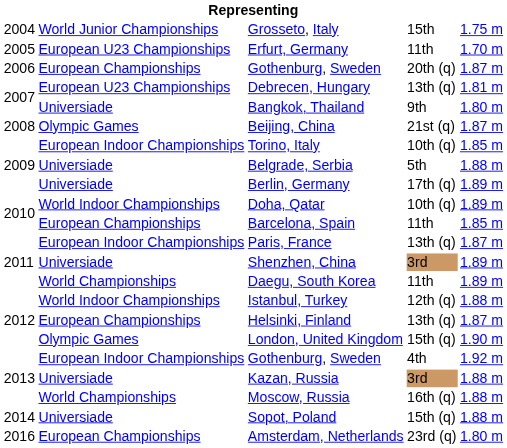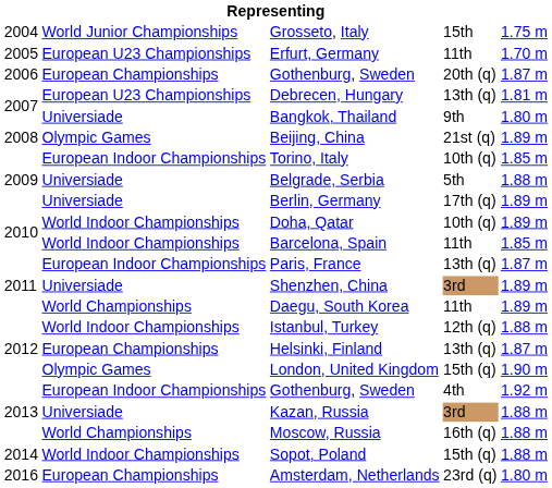Beijing, China | column 5: 1.87 m -> 1.89 m
Barcelona, Spain | column 2: European Championships -> World Indoor Championships
Sopot, Poland | column 2: Universiade -> World Indoor Championships
